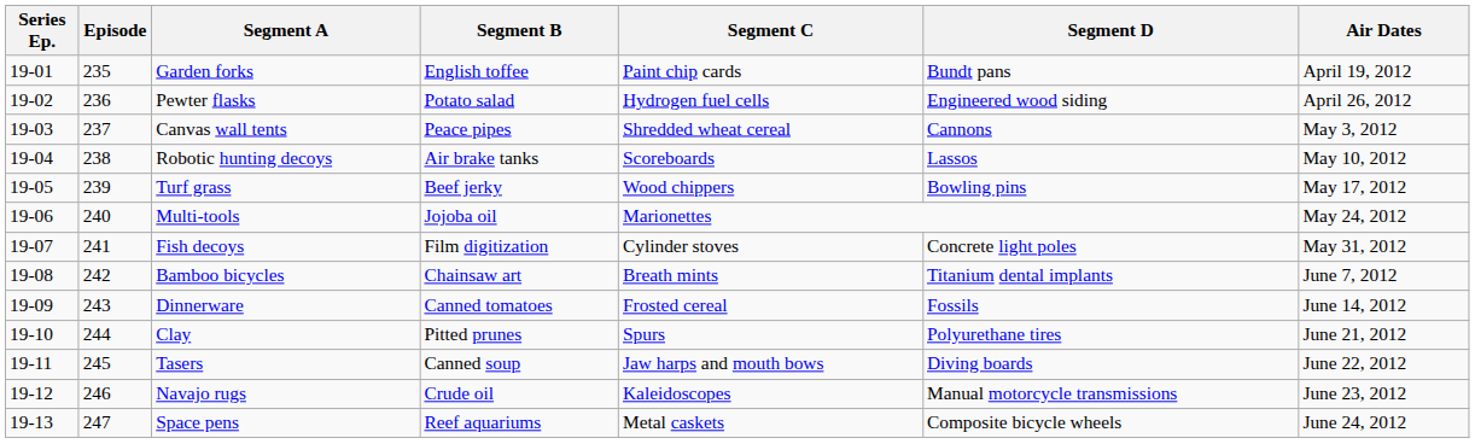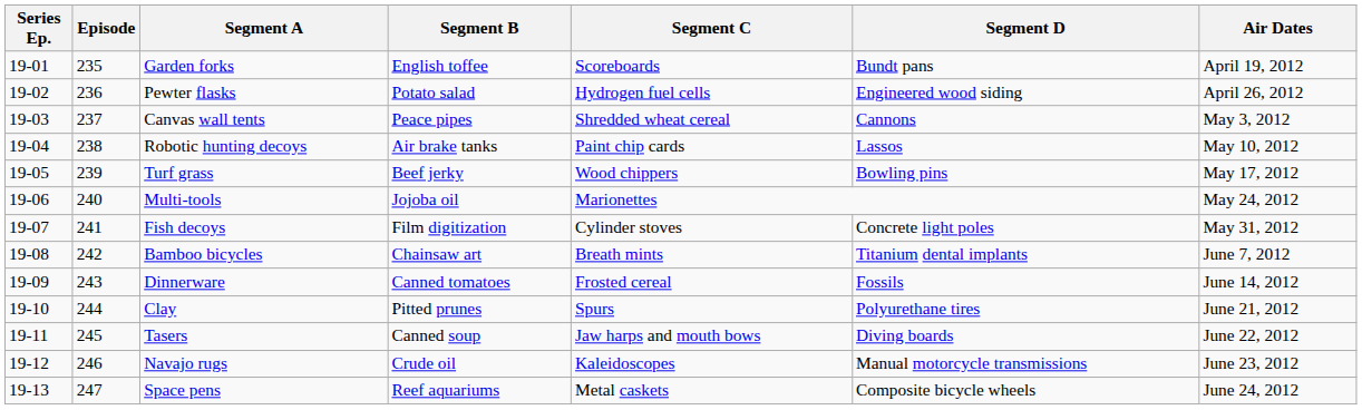Garden forks | Segment C: Paint chip cards -> Scoreboards
Robotic hunting decoys | Segment C: Scoreboards -> Paint chip cards
